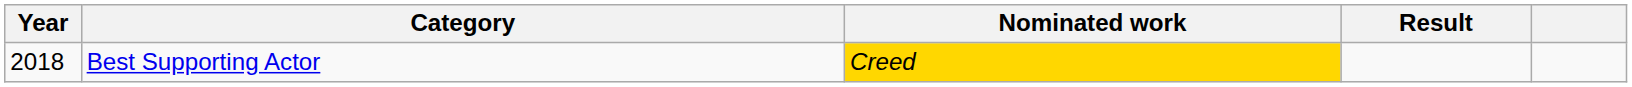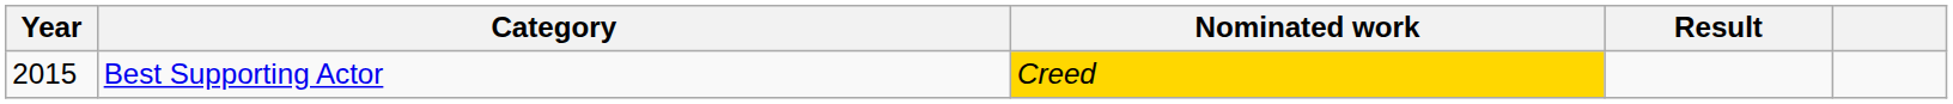Best Supporting Actor | Year: 2018 -> 2015
